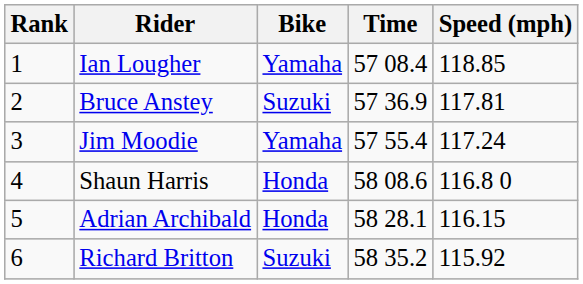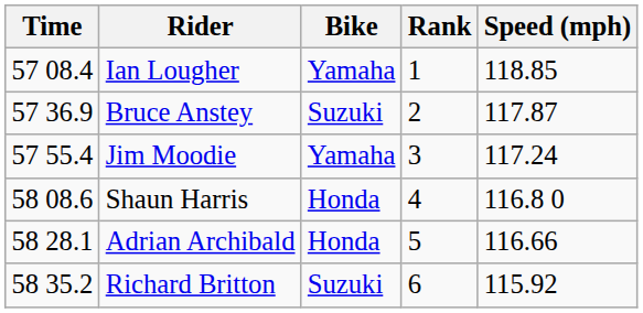columns swapped: Rank <-> Time
Bruce Anstey | Speed (mph): 117.81 -> 117.87
Adrian Archibald | Speed (mph): 116.15 -> 116.66
